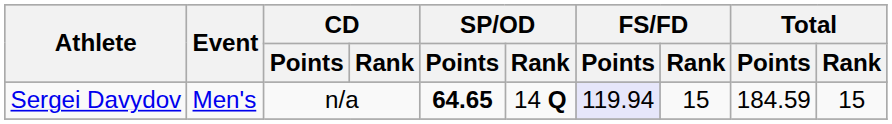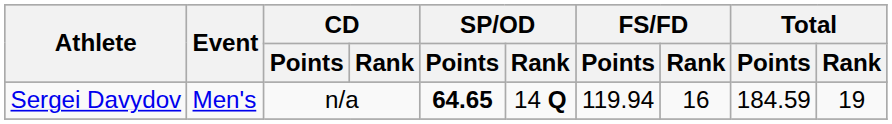Sergei Davydov | FS/FD / Points: lavender background -> no background
Sergei Davydov | FS/FD / Rank: 15 -> 16
Sergei Davydov | Total / Rank: 15 -> 19
